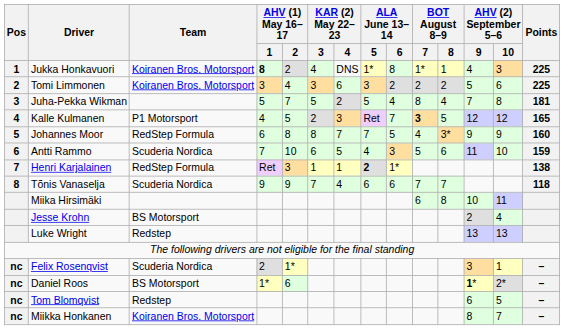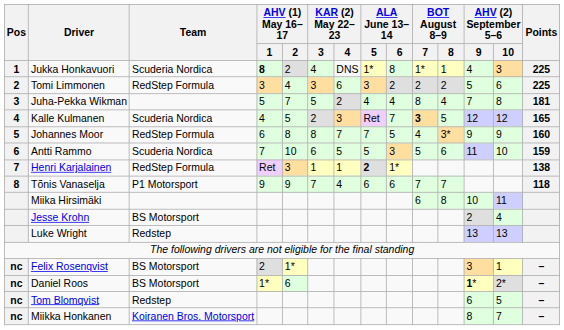Jukka Honkavuori | Team: Koiranen Bros. Motorsport -> Scuderia Nordica
Tomi Limmonen | Team: Koiranen Bros. Motorsport -> RedStep Formula
Juha-Pekka Wikman | ALA June 13–14 / 5: 5 -> 4
Kalle Kulmanen | Team: P1 Motorsport -> Scuderia Nordica
Antti Rammo | ALA June 13–14 / 5: 4 -> 5
Tõnis Vanaselja | Team: Scuderia Nordica -> P1 Motorsport
Felix Rosenqvist | Team: Scuderia Nordica -> BS Motorsport
